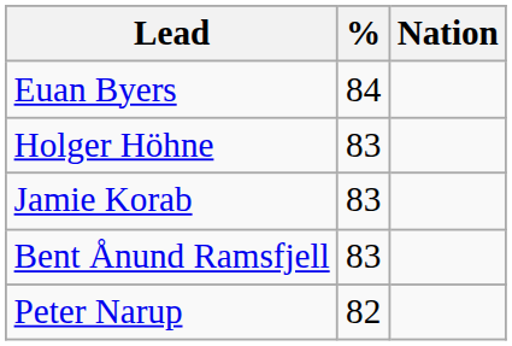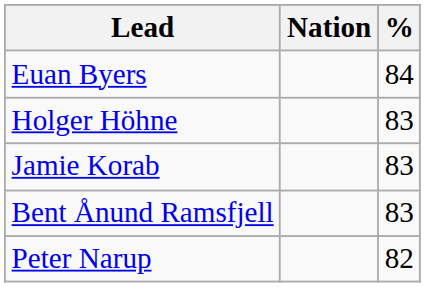columns swapped: Nation <-> %
